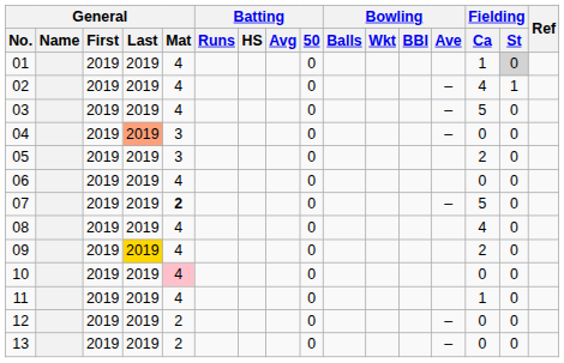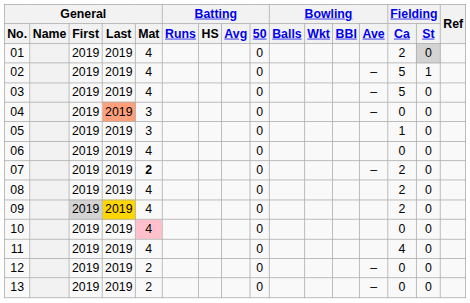01 | Fielding / Ca: 1 -> 2
02 | Fielding / Ca: 4 -> 5
05 | Fielding / Ca: 2 -> 1
07 | Fielding / Ca: 5 -> 2
08 | Fielding / Ca: 4 -> 2
09 | General / First: no background -> lightgrey background
11 | Fielding / Ca: 1 -> 4
